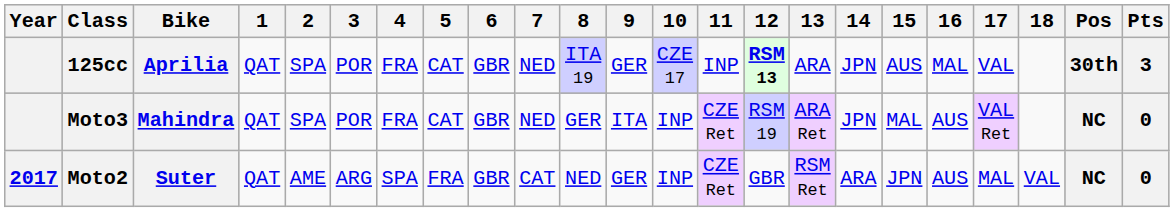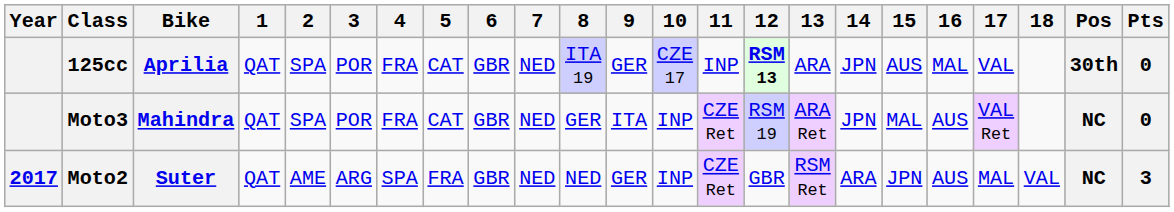125cc | Pts: 3 -> 0
Moto2 | 7: CAT -> NED
Moto2 | Pts: 0 -> 3
